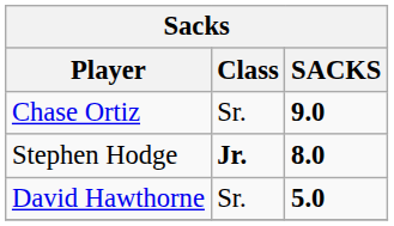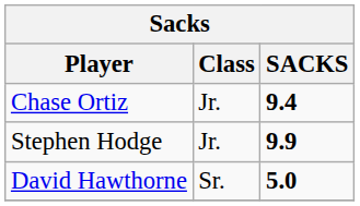Chase Ortiz | Class: Sr. -> Jr.
Chase Ortiz | SACKS: 9.0 -> 9.4
Stephen Hodge | Class: bold -> normal
Stephen Hodge | SACKS: 8.0 -> 9.9
